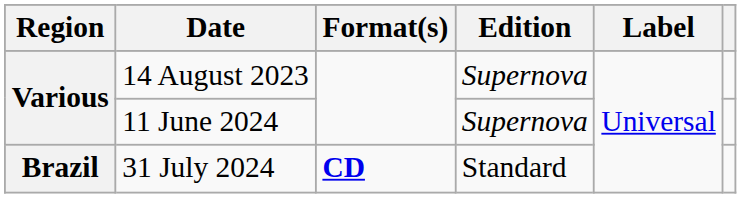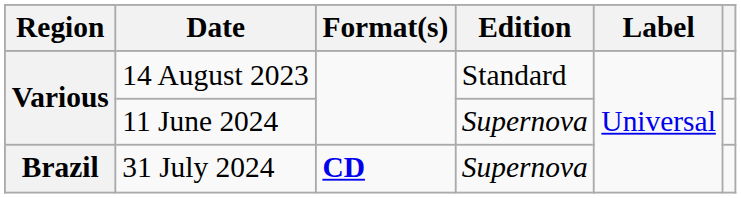14 August 2023 | Edition: Supernova -> Standard
31 July 2024 | Edition: Standard -> Supernova
